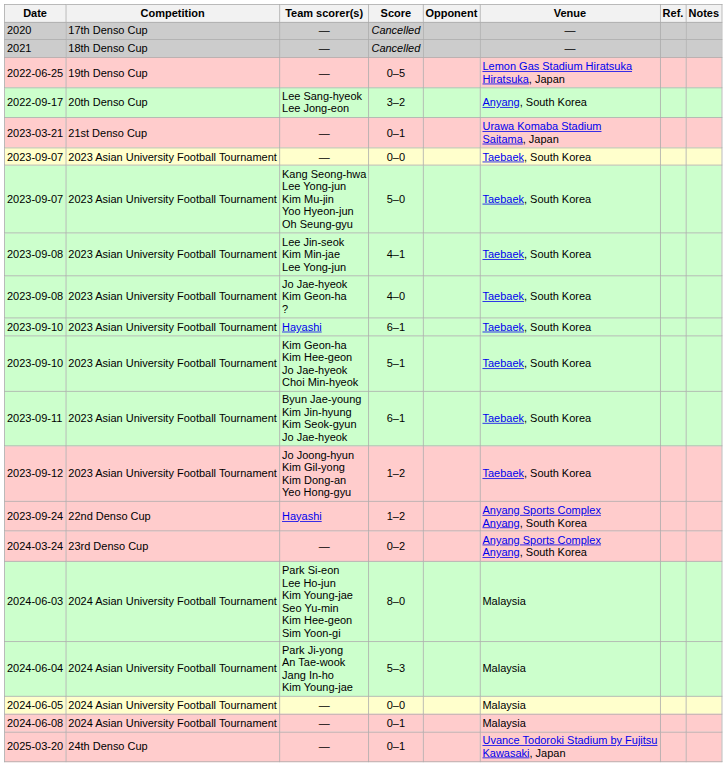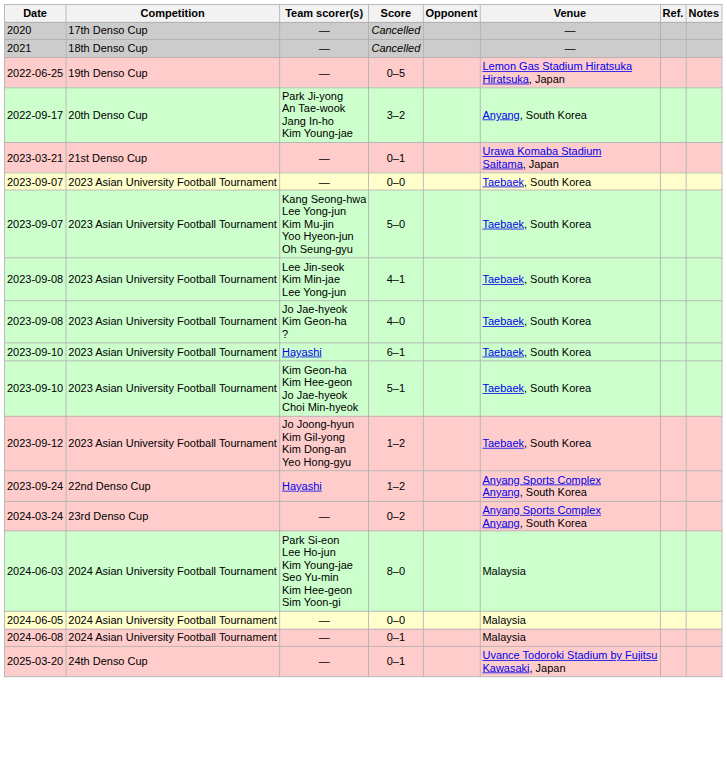2022-09-17 | Team scorer(s): Lee Sang-hyeok Lee Jong-eon -> Park Ji-yong An Tae-wook Jang In-ho Kim Young-jae
- row: 2023-09-11 | 2023 Asian University Football Tournament | Byun Jae-young Kim Jin-hyung Kim Seok-gyun Jo Jae-hyeok | 6–1 | Taebaek, South Korea
- row: 2024-06-04 | 2024 Asian University Football Tournament | Park Ji-yong An Tae-wook Jang In-ho Kim Young-jae | 5–3 | Malaysia
